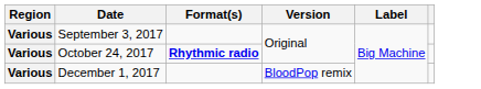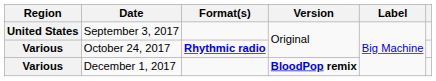September 3, 2017 | Region: Various -> United States
December 1, 2017 | Version: normal -> bold
